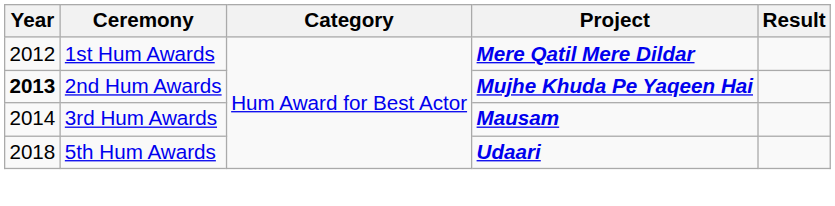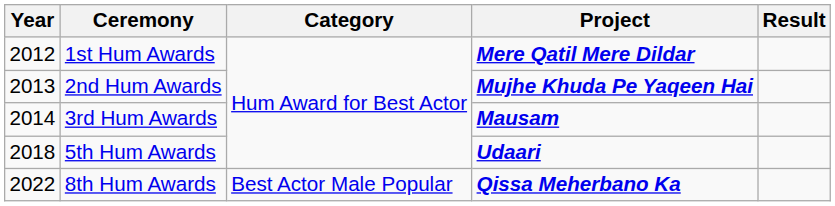2nd Hum Awards | Year: bold -> normal
+ row: 2022 | 8th Hum Awards | Best Actor Male Popular | Qissa Meherbano Ka
